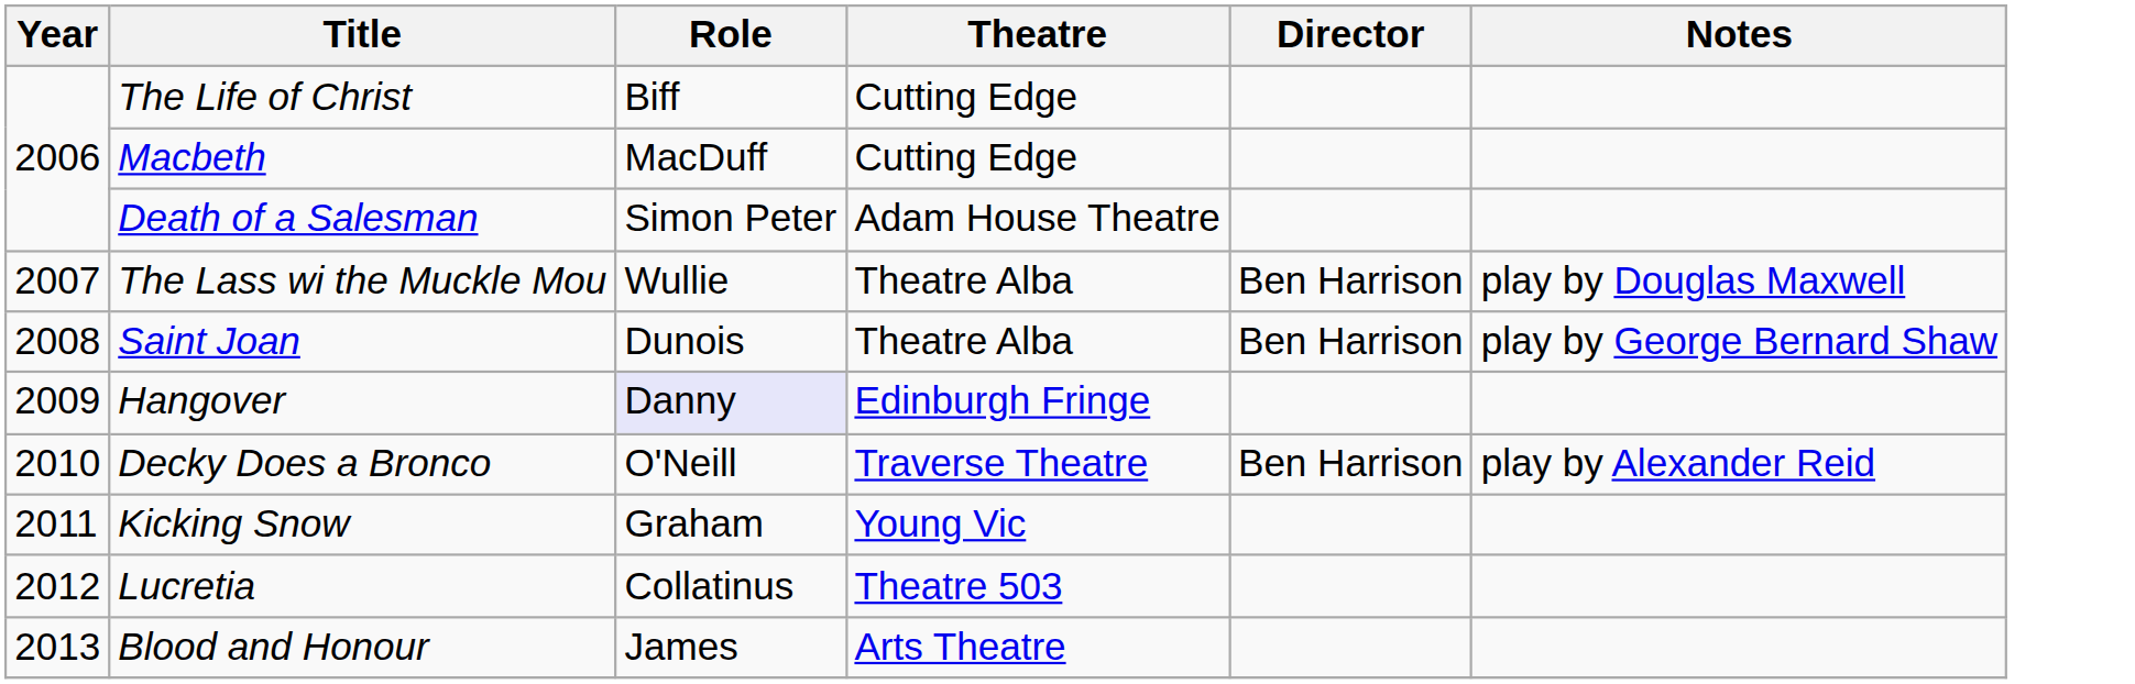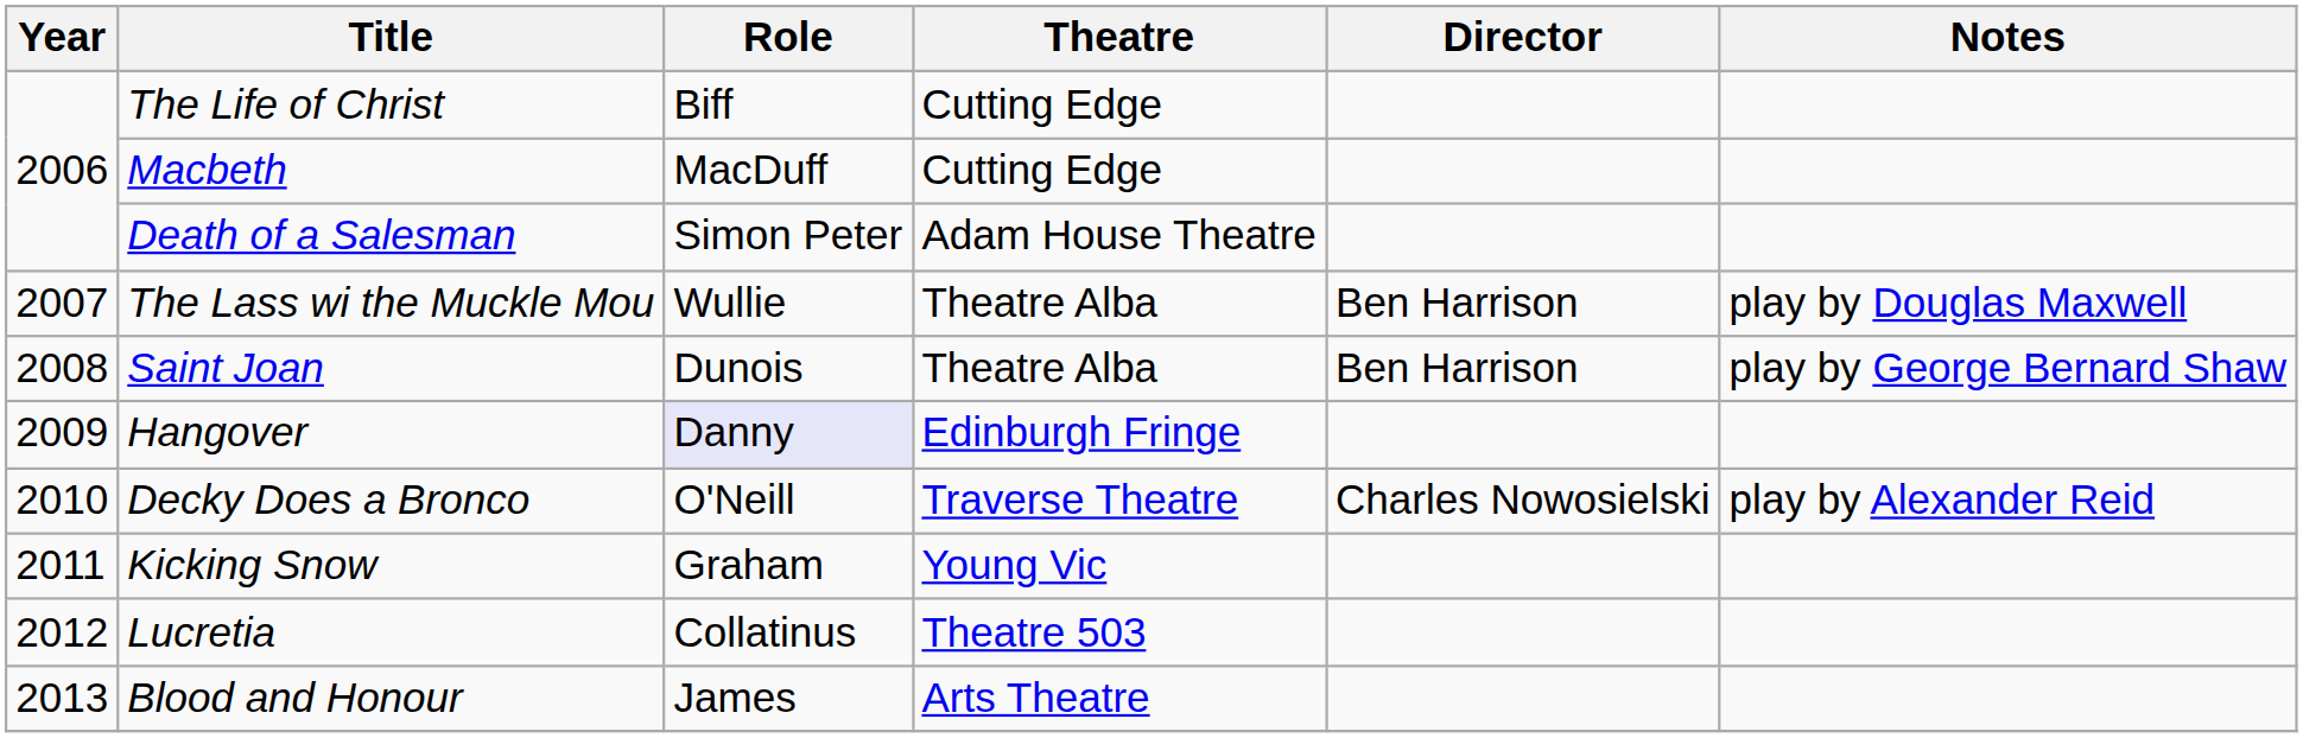Decky Does a Bronco | Director: Ben Harrison -> Charles Nowosielski
